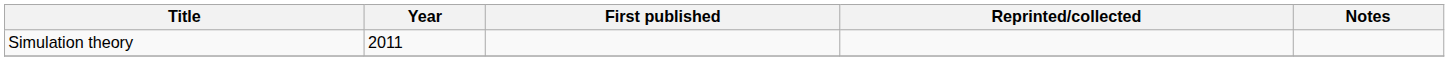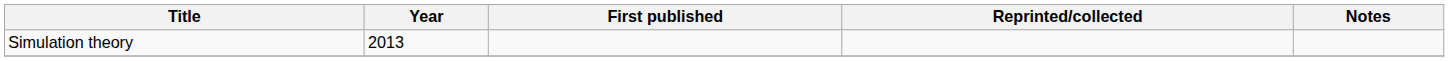Simulation theory | Year: 2011 -> 2013
